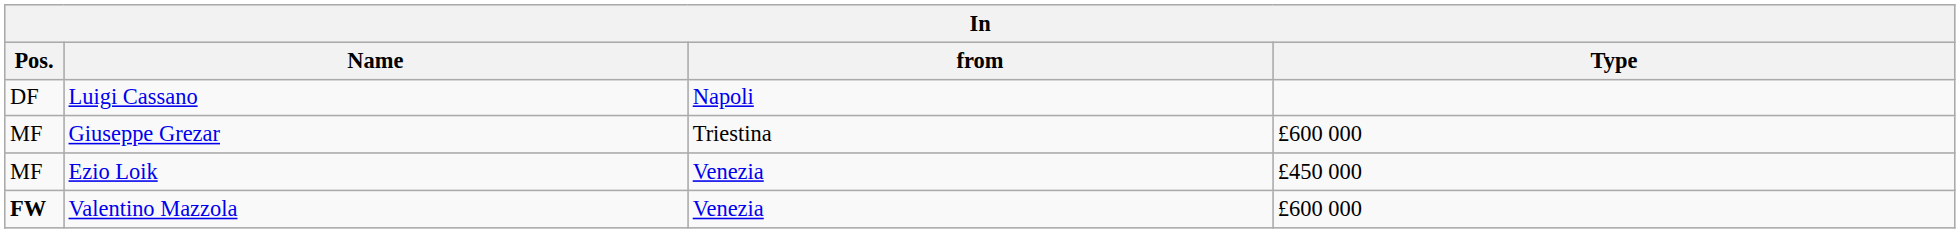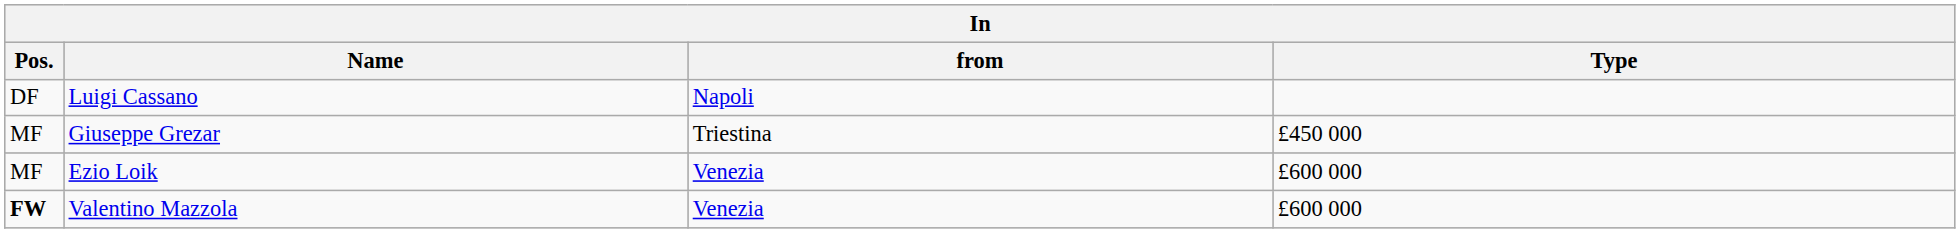Giuseppe Grezar | Type: £600 000 -> £450 000
Ezio Loik | Type: £450 000 -> £600 000
